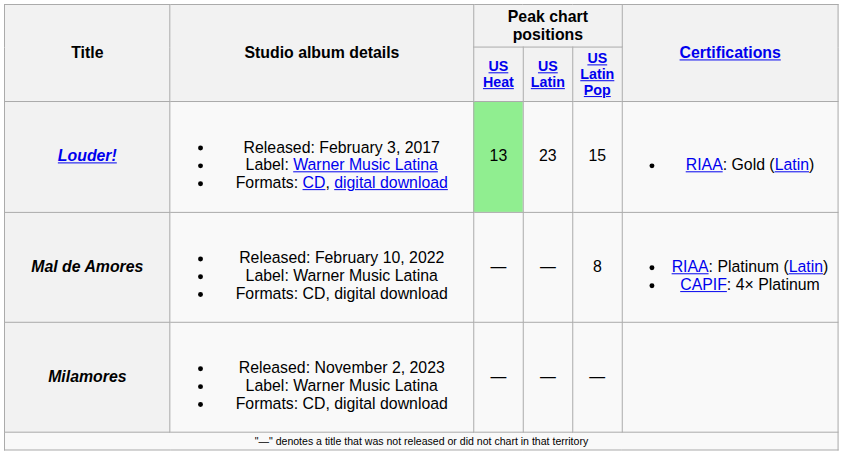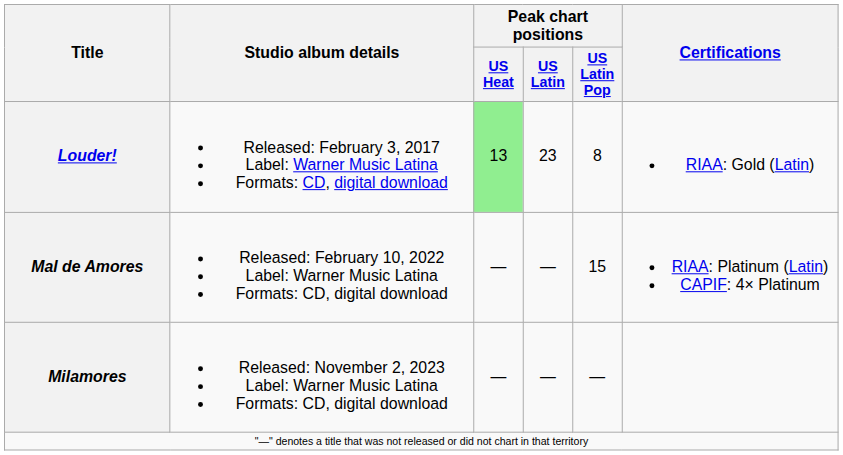Louder! | Peak chart positions / US Latin Pop: 15 -> 8
Mal de Amores | Peak chart positions / US Latin Pop: 8 -> 15
